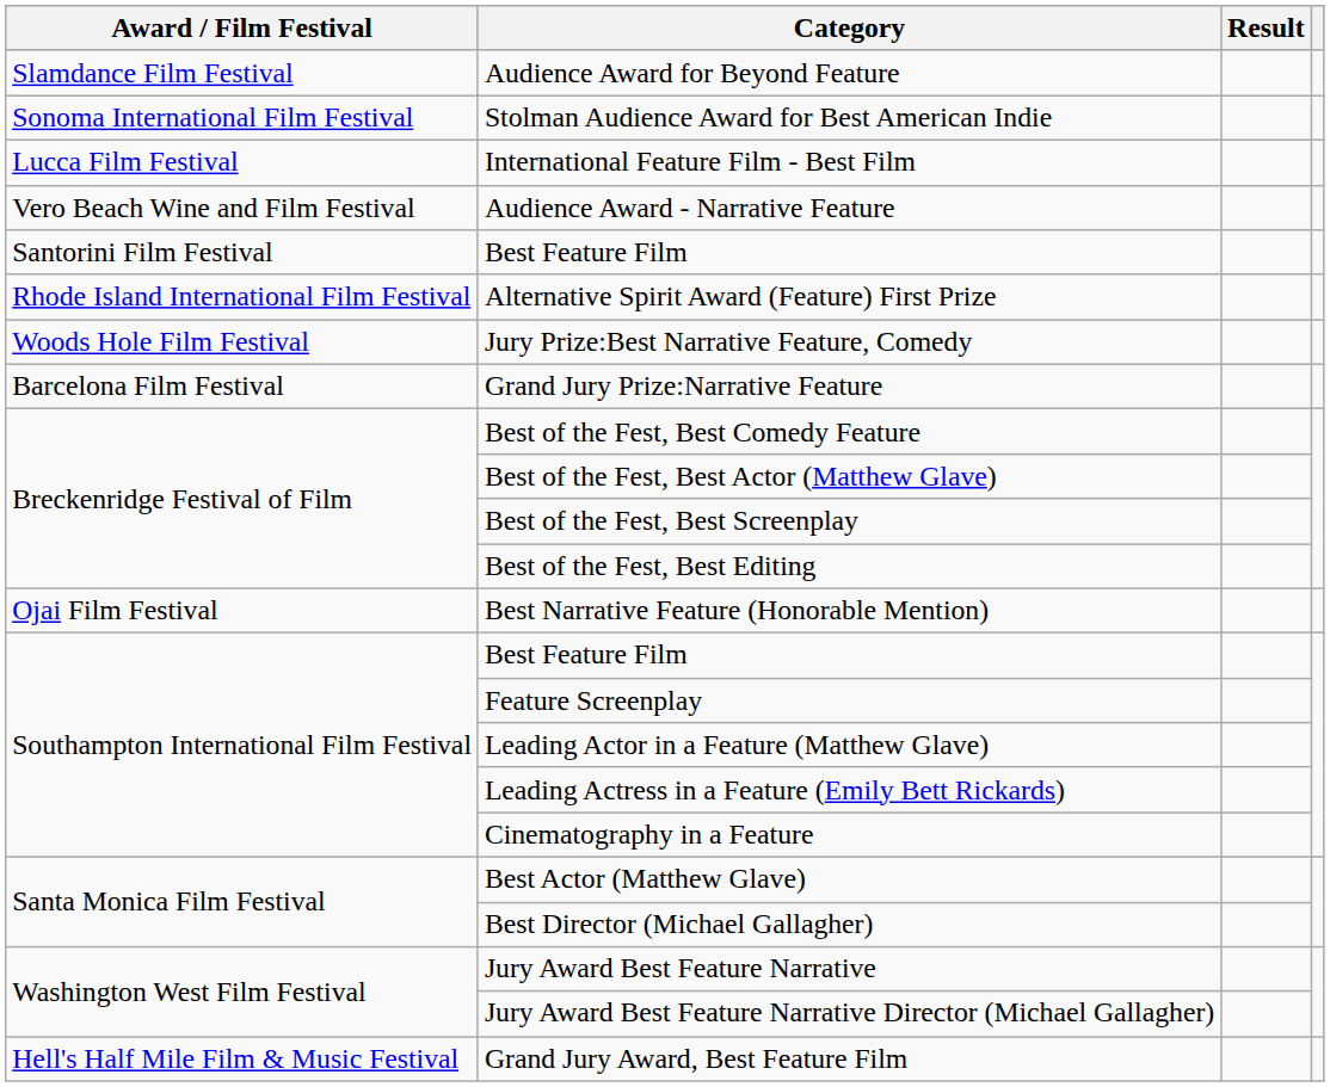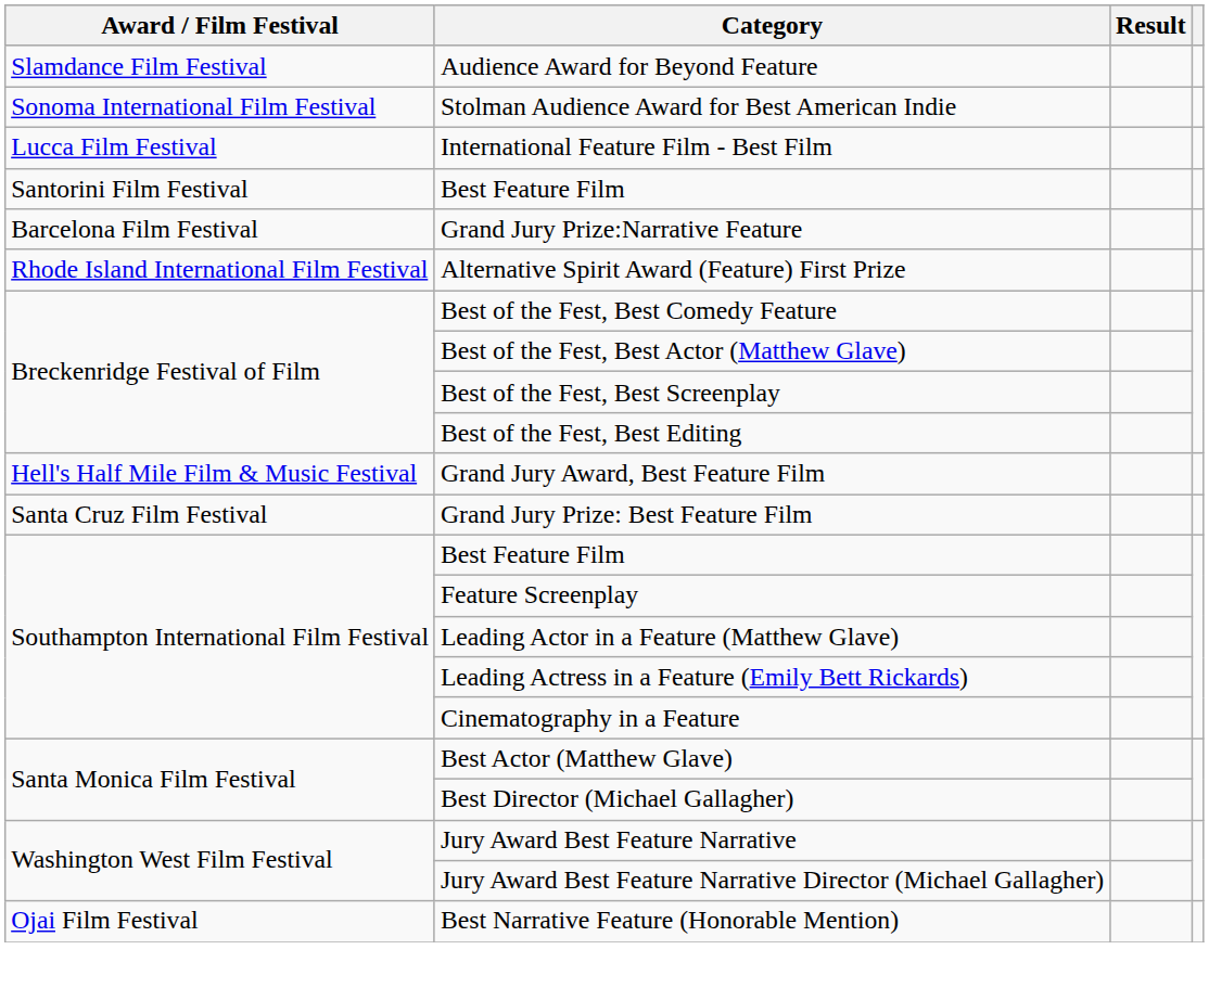- row: Vero Beach Wine and Film Festival | Audience Award - Narrative Feature
rows swapped: Grand Jury Prize:Narrative Feature <-> Alternative Spirit Award (Feature) First Prize
- row: Woods Hole Film Festival | Jury Prize:Best Narrative Feature, Comedy
rows swapped: Grand Jury Award, Best Feature Film <-> Best Narrative Feature (Honorable Mention)
+ row: Santa Cruz Film Festival | Grand Jury Prize: Best Feature Film
